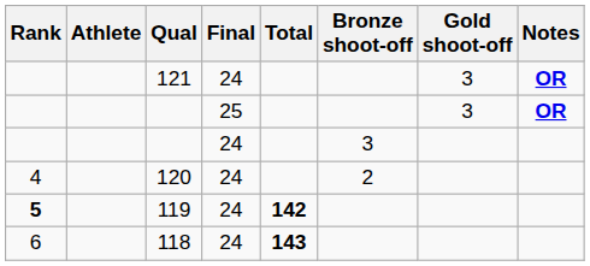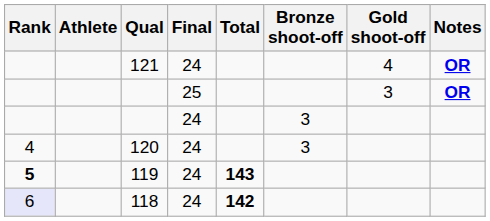121 | Gold shoot-off: 3 -> 4
120 | Bronze shoot-off: 2 -> 3
119 | Total: 142 -> 143
118 | Rank: no background -> lavender background
118 | Total: 143 -> 142
